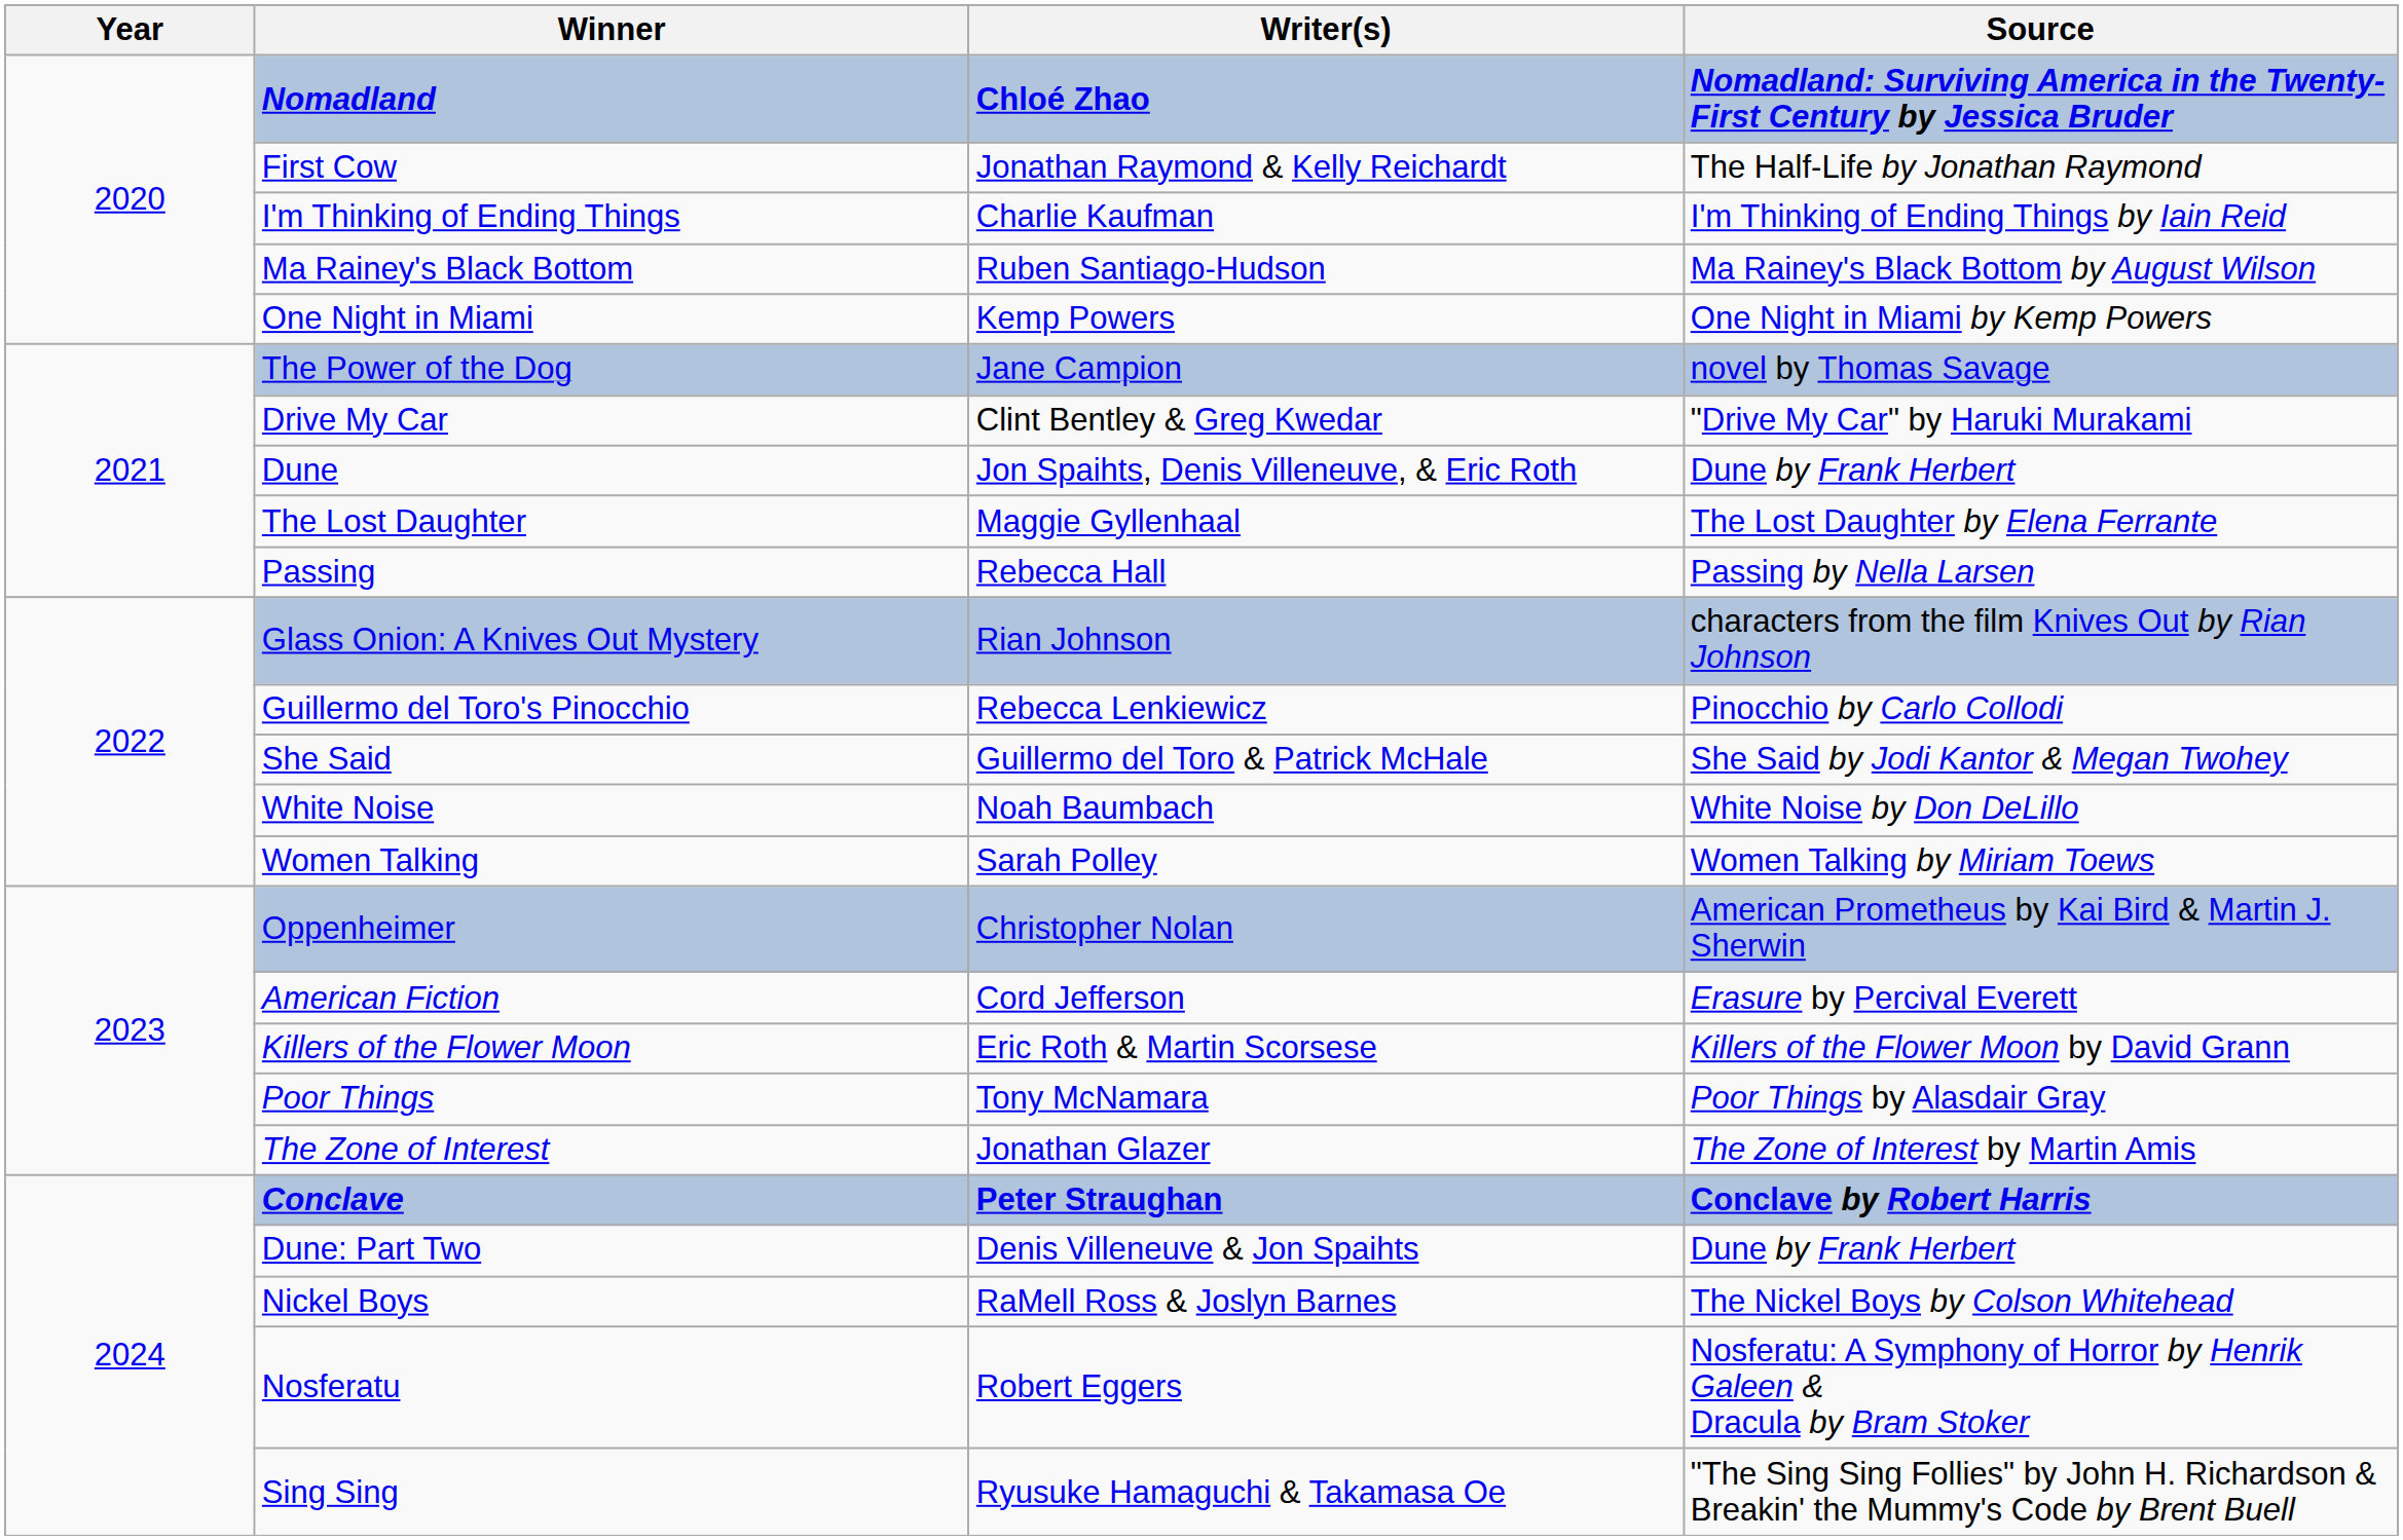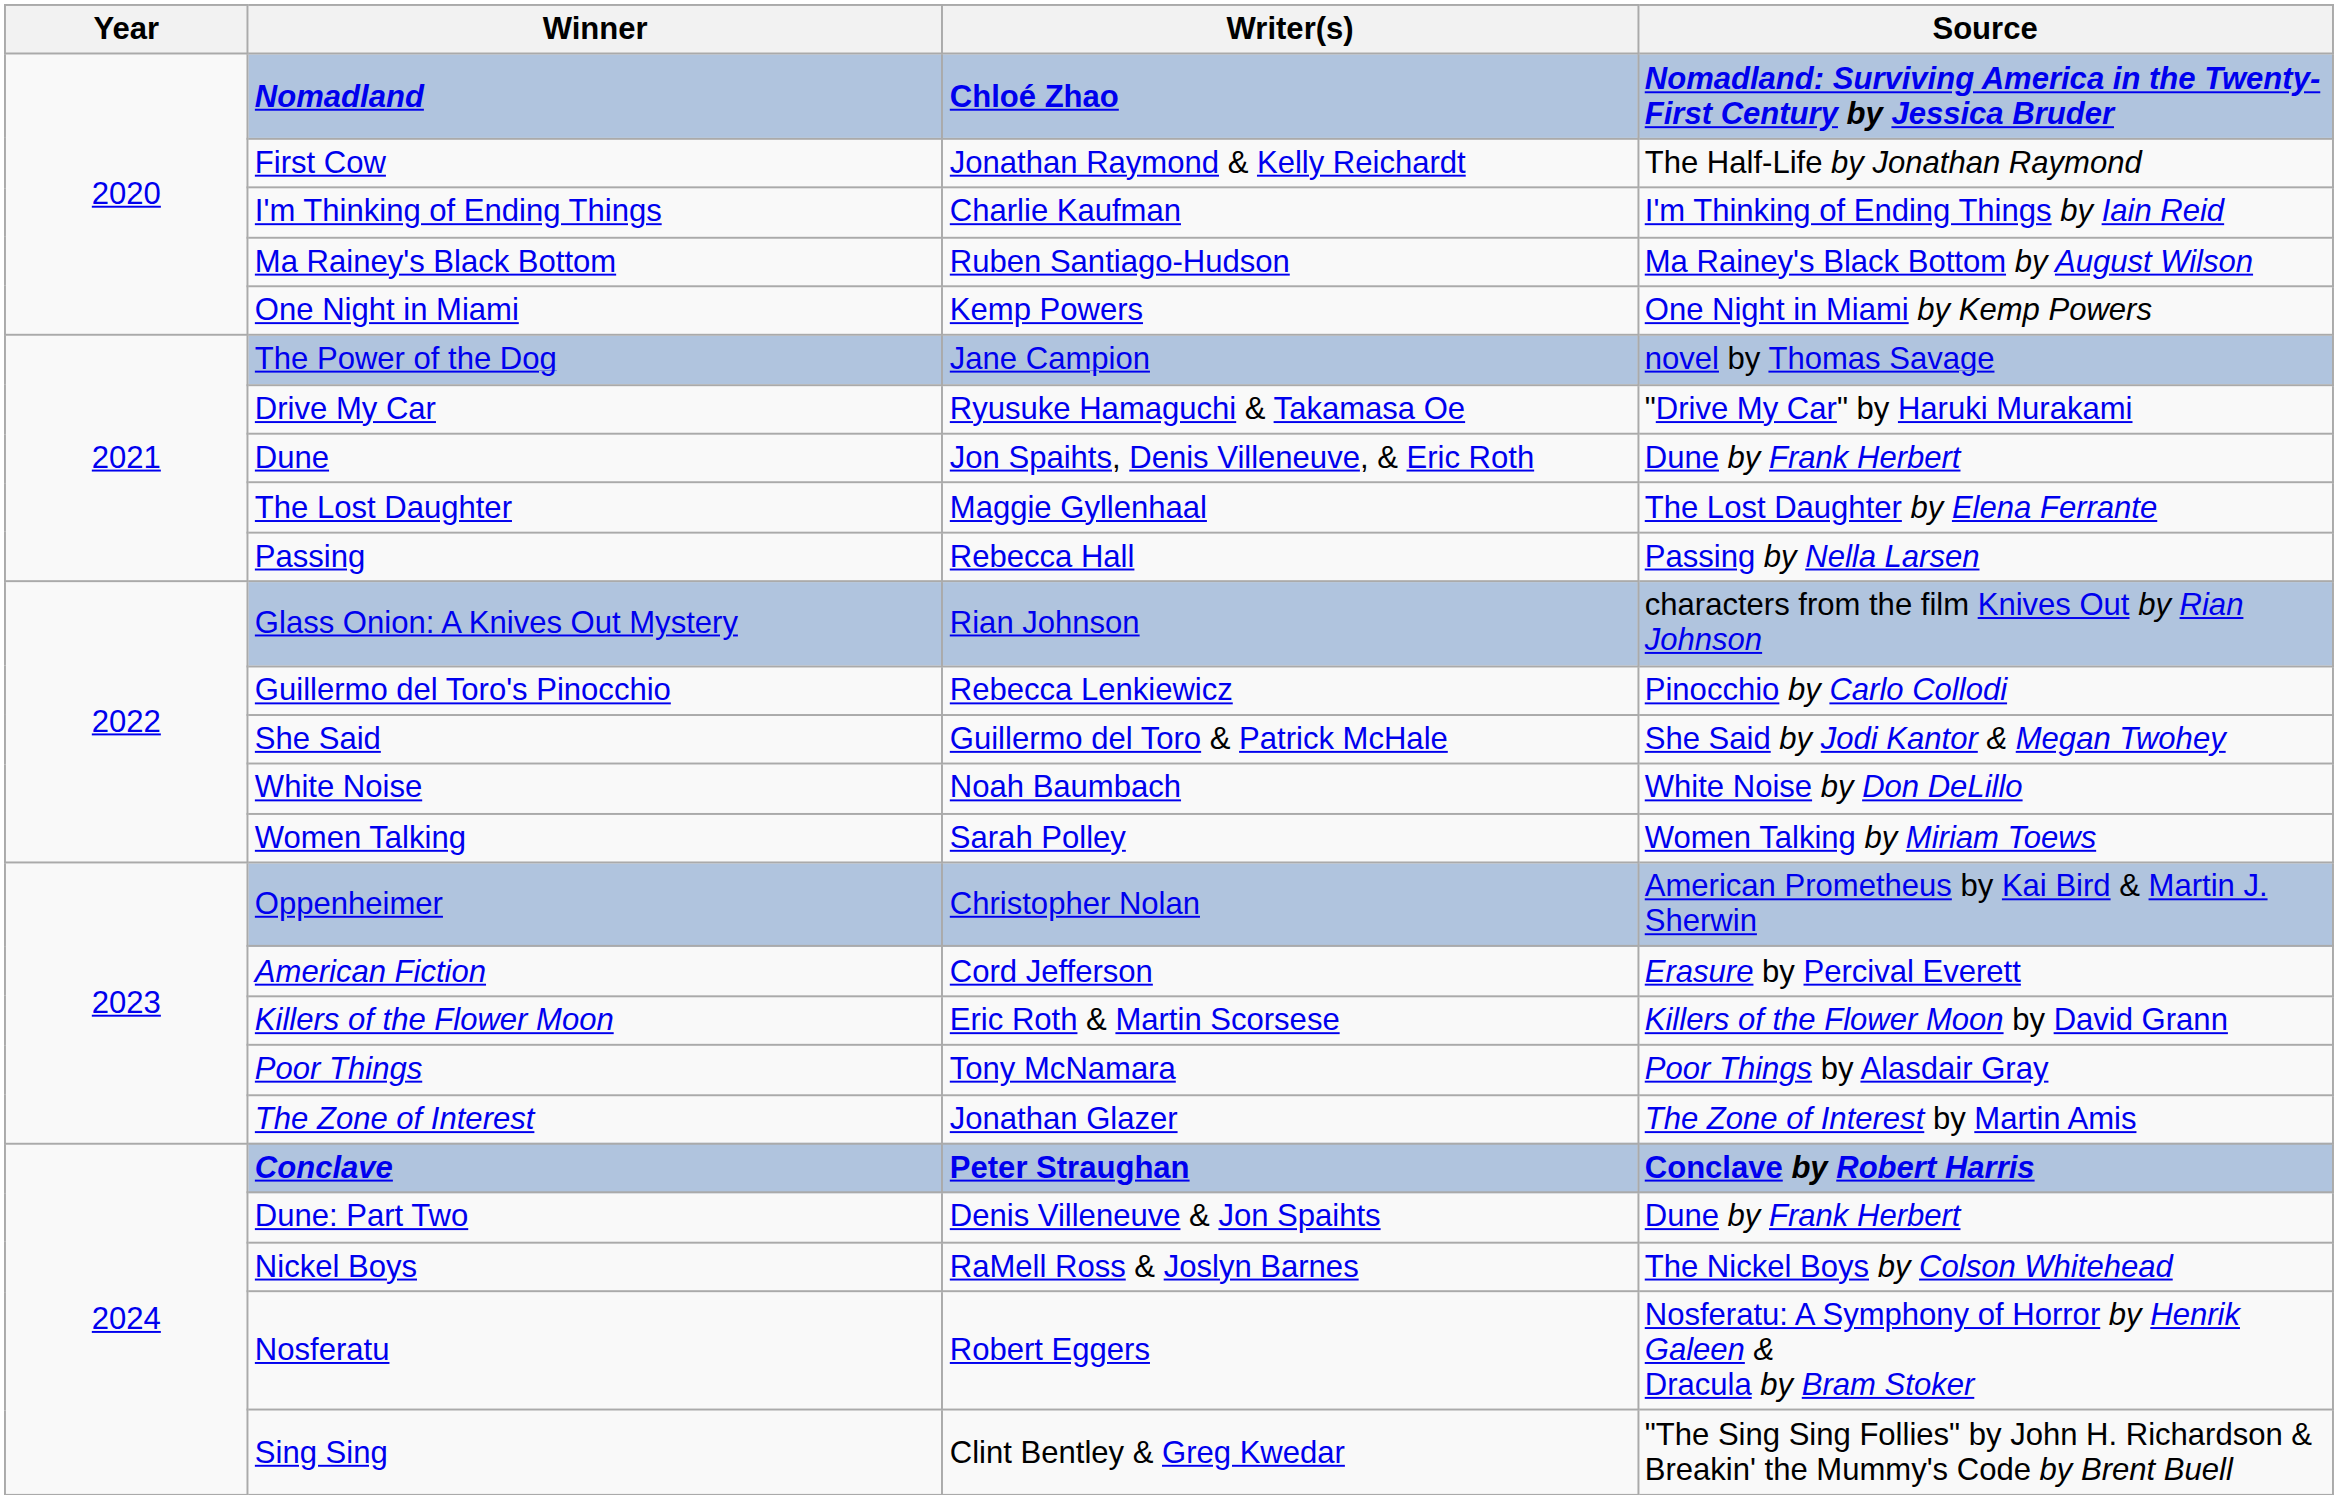Drive My Car | Writer(s): Clint Bentley & Greg Kwedar -> Ryusuke Hamaguchi & Takamasa Oe
Sing Sing | Writer(s): Ryusuke Hamaguchi & Takamasa Oe -> Clint Bentley & Greg Kwedar
